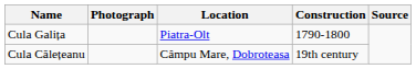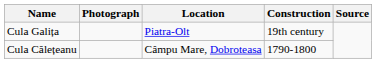Cula Galița | Construction: 1790-1800 -> 19th century
Cula Călețeanu | Construction: 19th century -> 1790-1800
